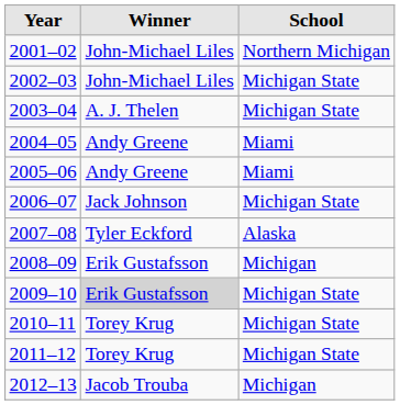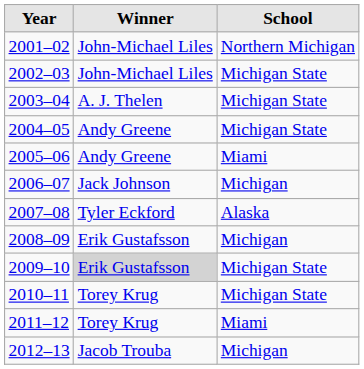2004–05 | School: Miami -> Michigan State
2006–07 | School: Michigan State -> Michigan
2011–12 | School: Michigan State -> Miami
